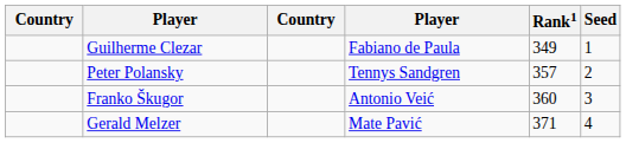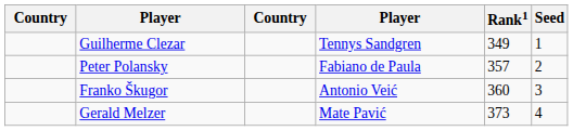Guilherme Clezar | column 4: Fabiano de Paula -> Tennys Sandgren
Peter Polansky | column 4: Tennys Sandgren -> Fabiano de Paula
Gerald Melzer | Rank1: 371 -> 373
